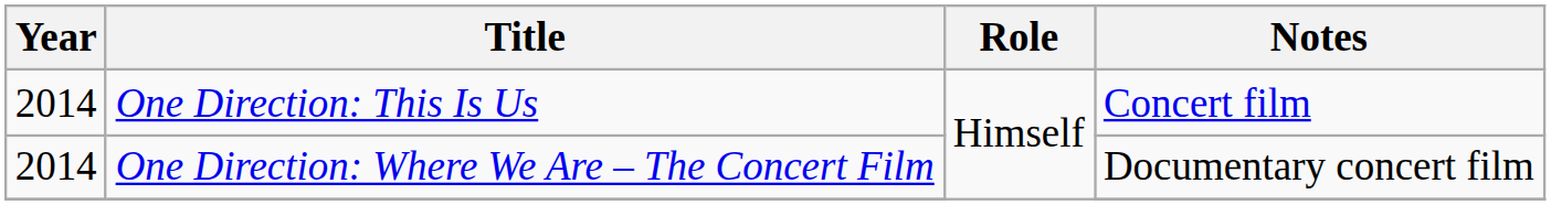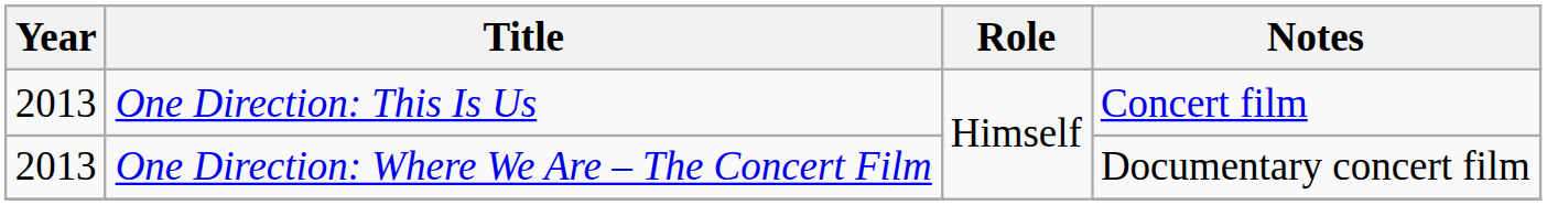One Direction: This Is Us | Year: 2014 -> 2013
One Direction: Where We Are – The Concert Film | Year: 2014 -> 2013
